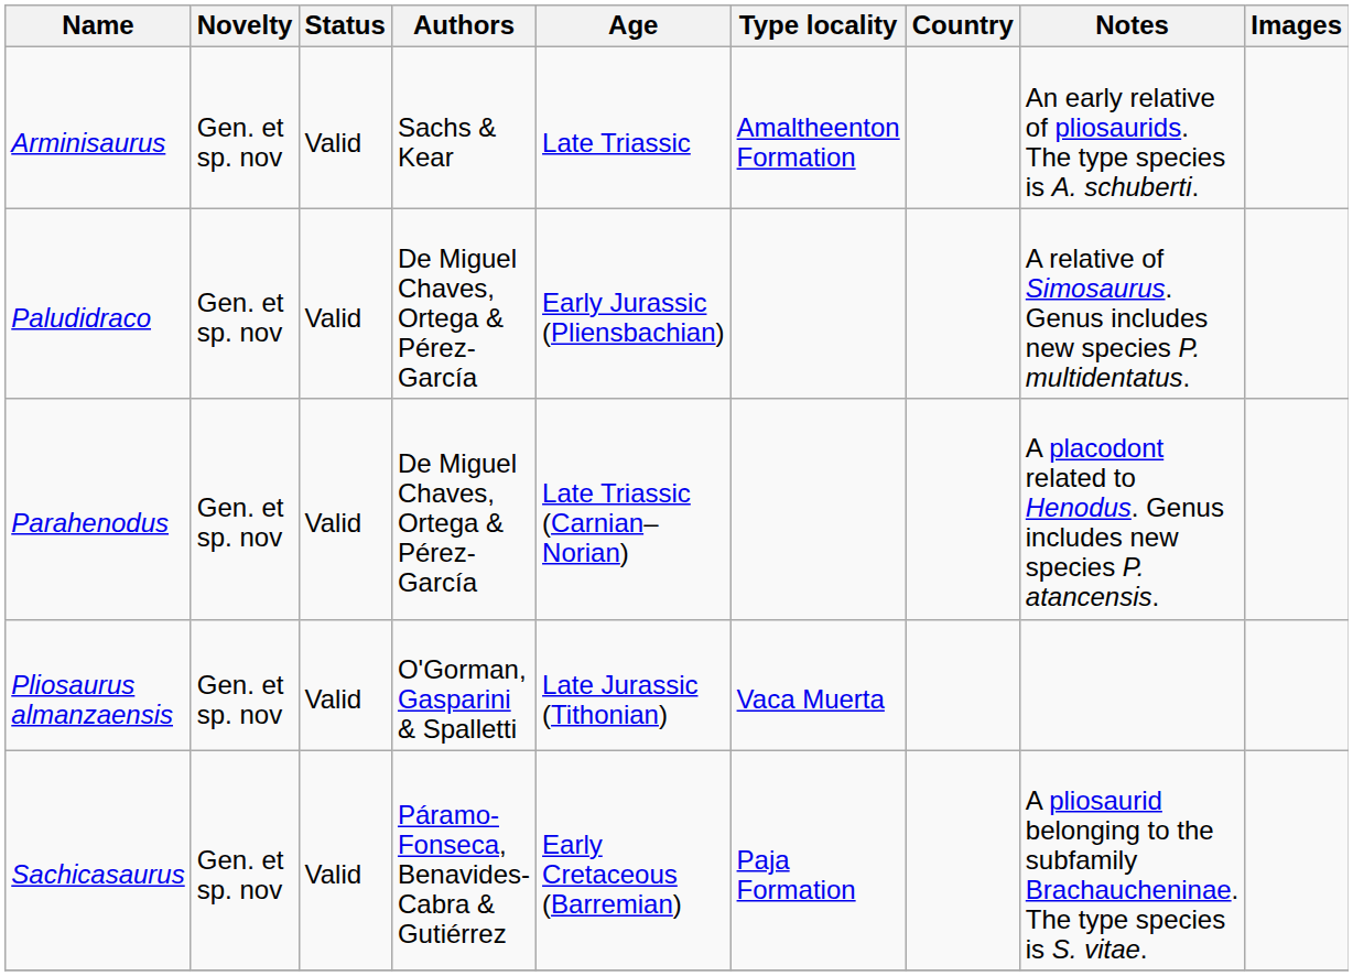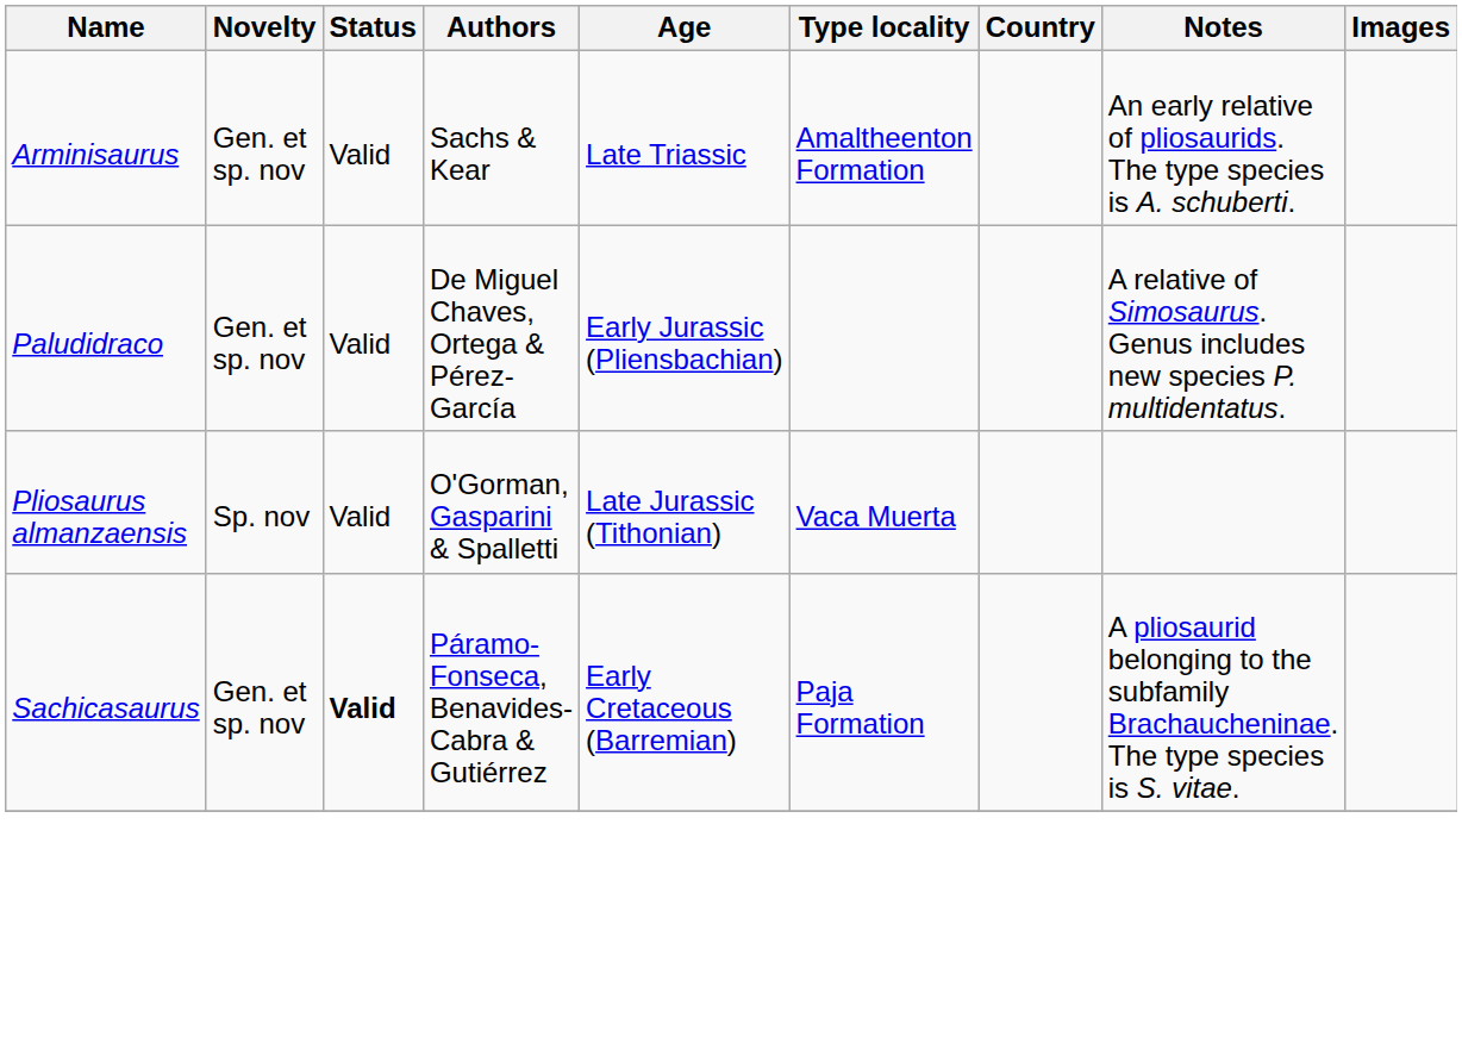- row: Parahenodus | Gen. et sp. nov | Valid | De Miguel Chaves, Ortega & Pérez-García | Late Triassic (Carnian–Norian) | A placodont related to Henodus. Genus includes new species P. atancensis.
Pliosaurus almanzaensis | Novelty: Gen. et sp. nov -> Sp. nov
Sachicasaurus | Status: normal -> bold
